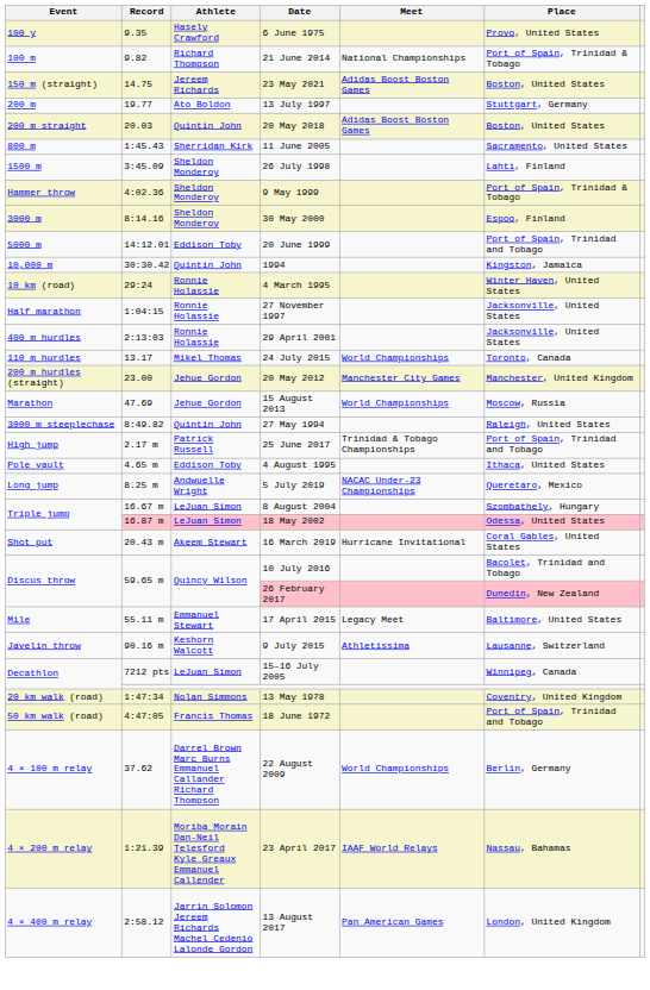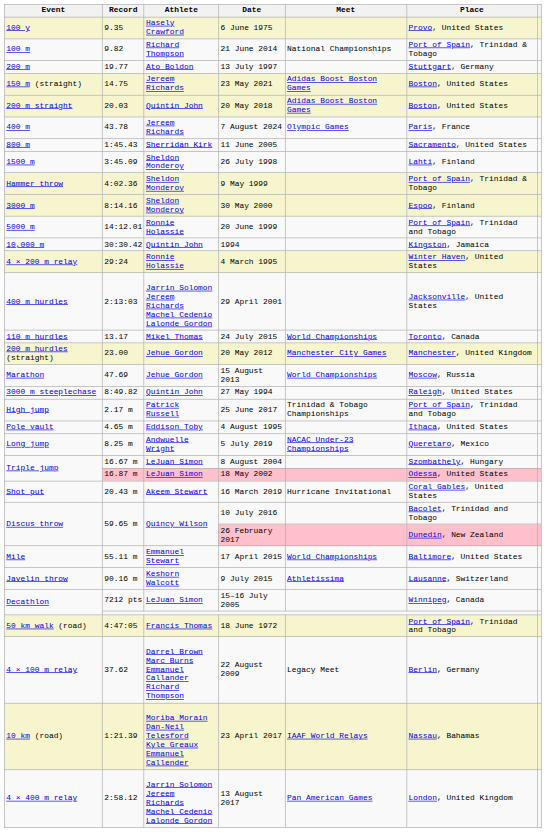rows swapped: 23 May 2021 <-> 13 July 1997
+ row: 400 m | 43.78 | Jereem Richards | 7 August 2024 | Olympic Games | Paris, France
20 June 1999 | Athlete: Eddison Toby -> Ronnie Holassie
4 March 1995 | Event: 10 km (road) -> 4 × 200 m relay
- row: Half marathon | 1:04:15 | Ronnie Holassie | 27 November 1997 | Jacksonville, United States
29 April 2001 | Athlete: Ronnie Holassie -> Jarrin Solomon Jereem Richards Machel Cedenio Lalonde Gordon
17 April 2015 | Meet: Legacy Meet -> World Championships
- row: 20 km walk (road) | 1:47:34 | Nolan Simmons | 13 May 1978 | Coventry, United Kingdom
22 August 2009 | Meet: World Championships -> Legacy Meet
23 April 2017 | Event: 4 × 200 m relay -> 10 km (road)
